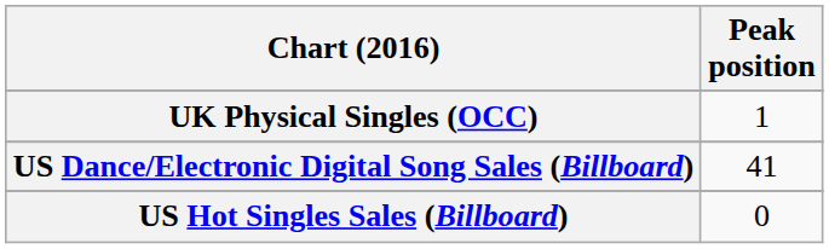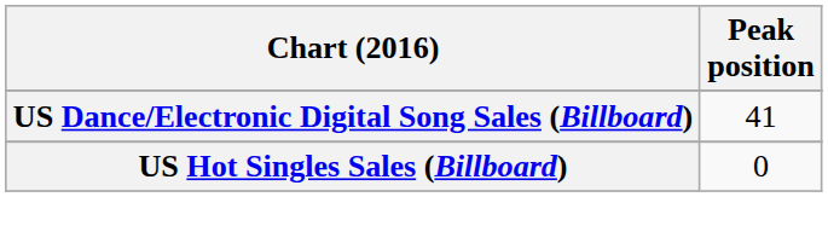- row: UK Physical Singles (OCC) | 1
